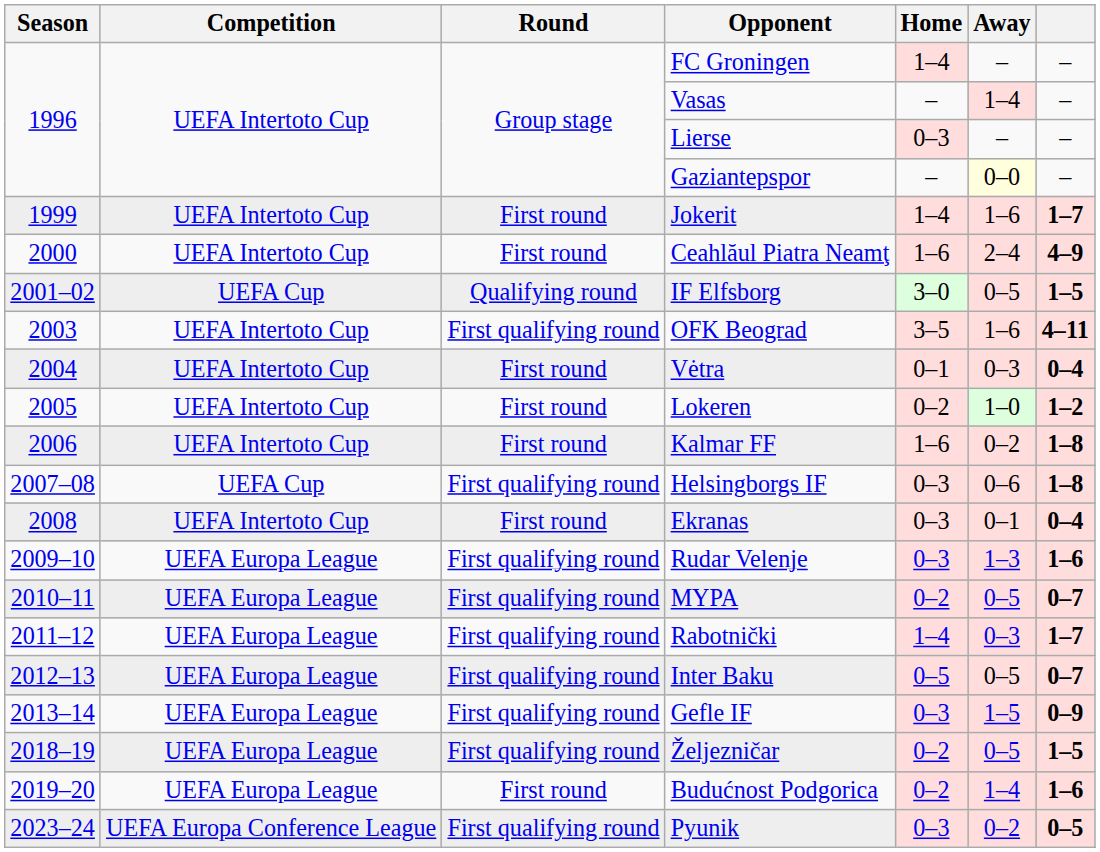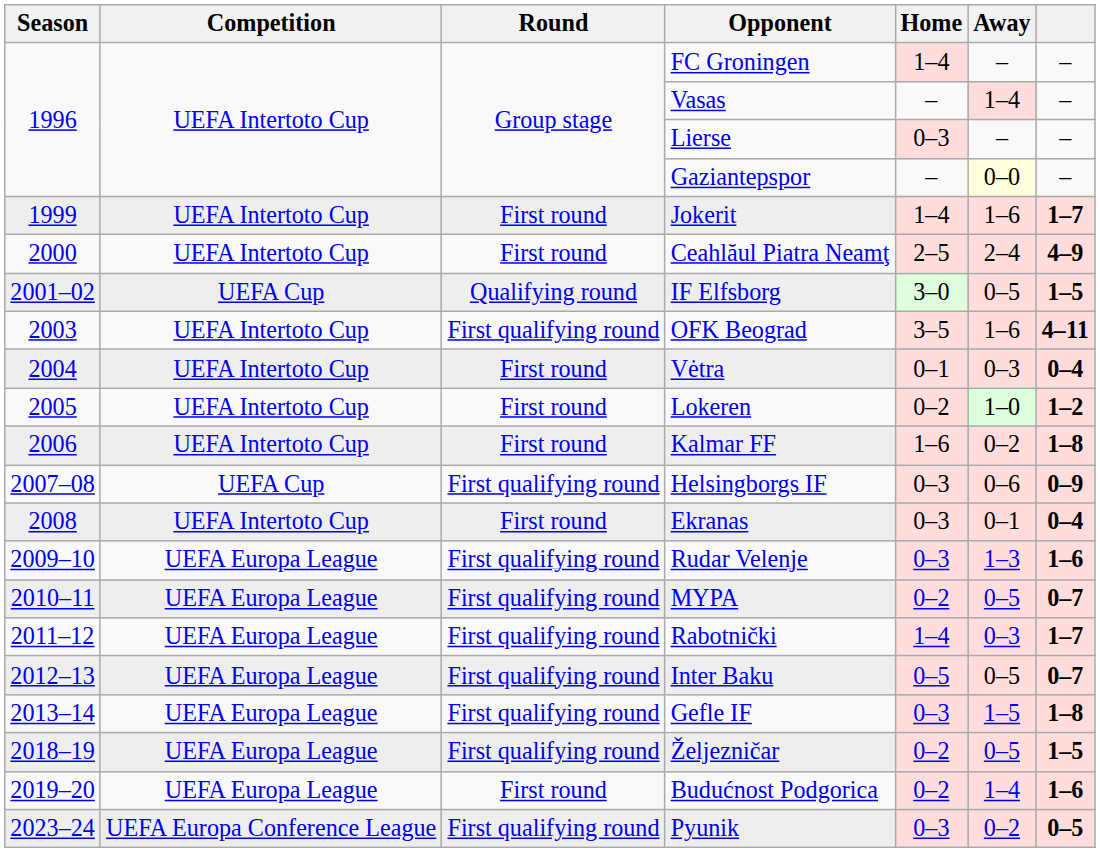Ceahlăul Piatra Neamţ | Home: 1–6 -> 2–5
Helsingborgs IF | column 7: 1–8 -> 0–9
Gefle IF | column 7: 0–9 -> 1–8
